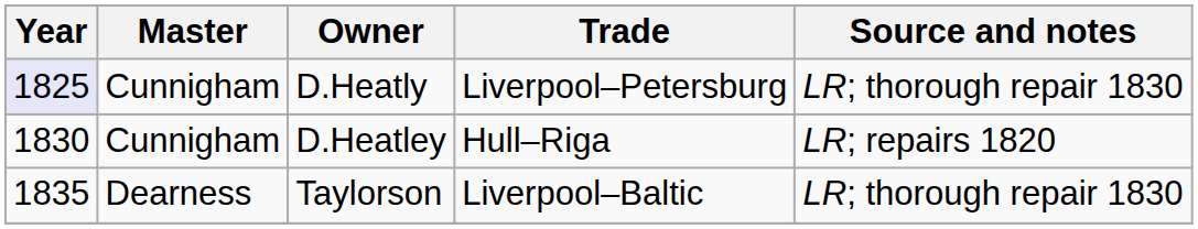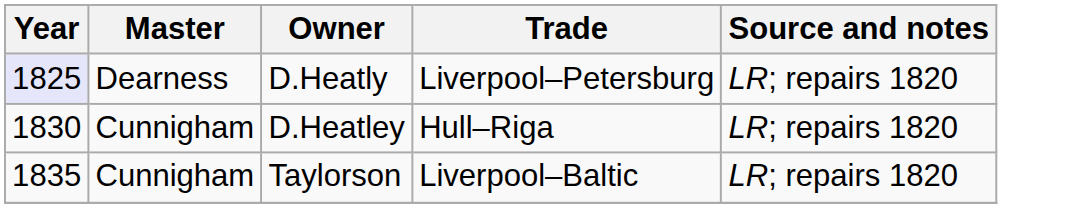D.Heatly | Master: Cunnigham -> Dearness
D.Heatly | Source and notes: LR; thorough repair 1830 -> LR; repairs 1820
Taylorson | Master: Dearness -> Cunnigham
Taylorson | Source and notes: LR; thorough repair 1830 -> LR; repairs 1820
